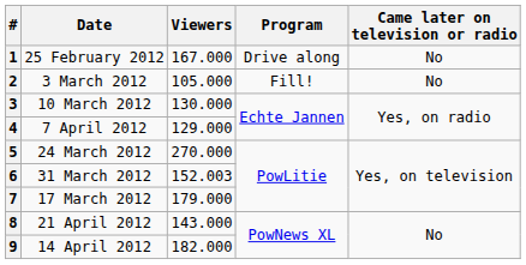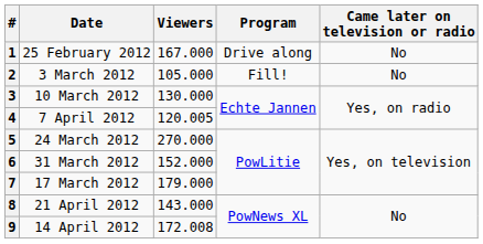4 | Viewers: 129.000 -> 120.005
6 | Viewers: 152.003 -> 152.000
9 | Viewers: 182.000 -> 172.008
